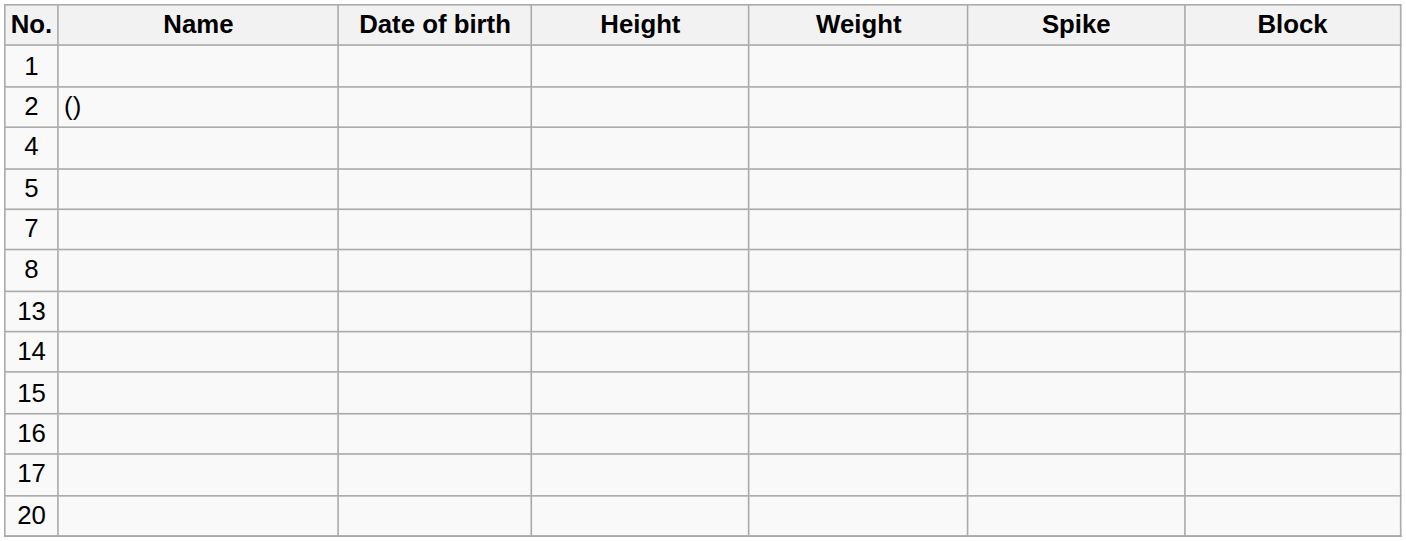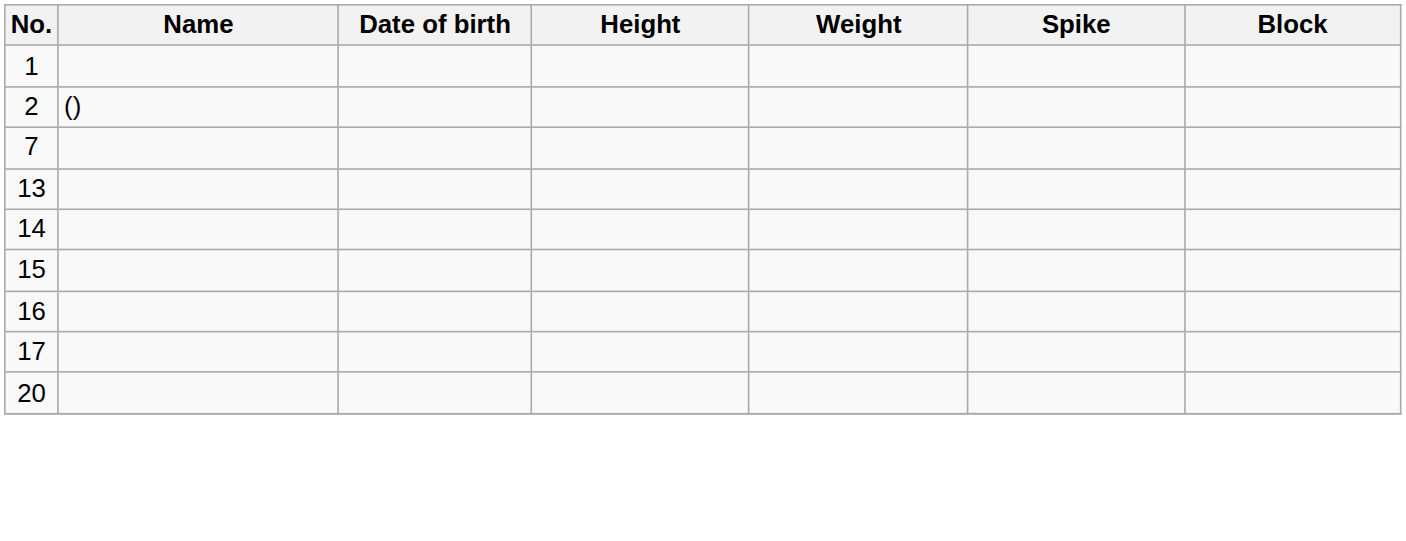- row: 4
- row: 5
- row: 8
